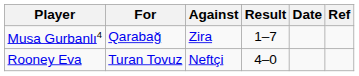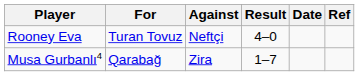rows swapped: Musa Gurbanlı4 <-> Rooney Eva
